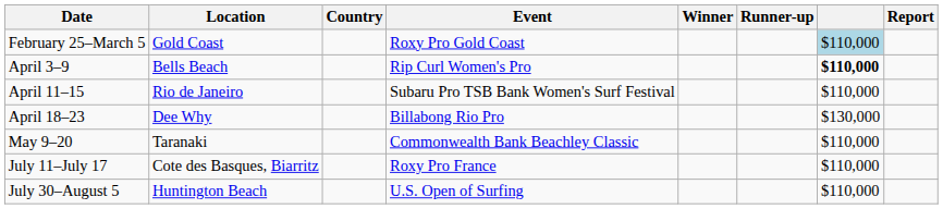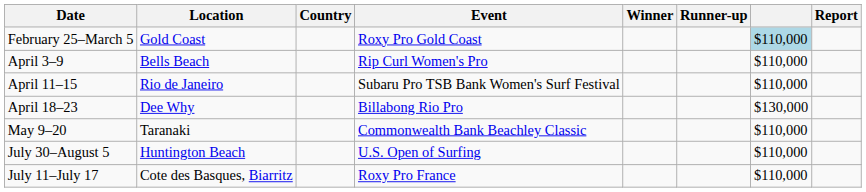April 3–9 | column 7: bold -> normal
rows swapped: July 11–July 17 <-> July 30–August 5
